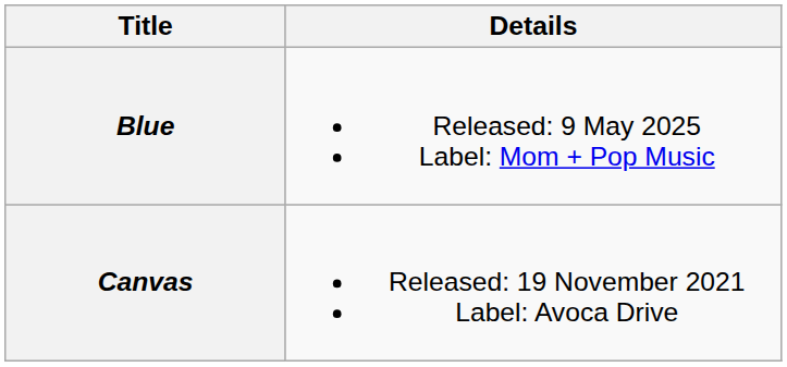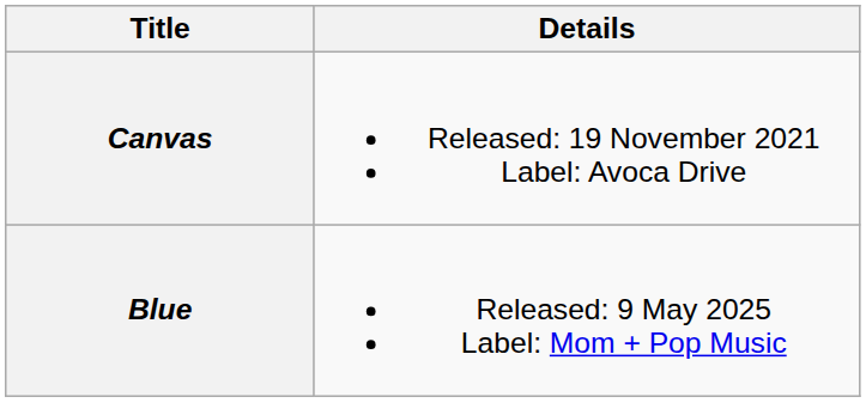rows swapped: Canvas <-> Blue
